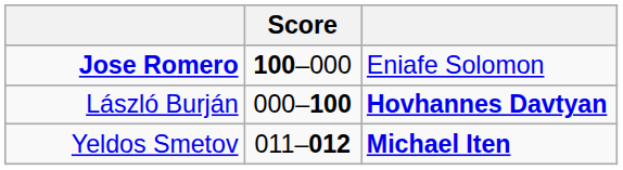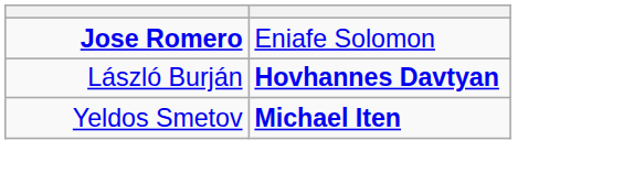- column: Score | 100–000 | 000–100 | 011–012
